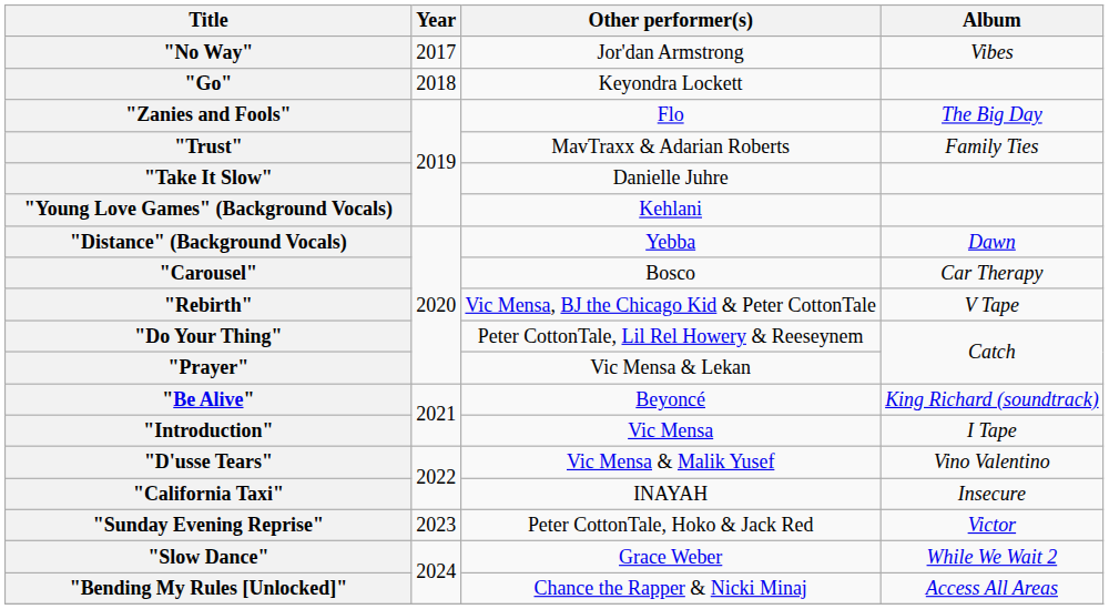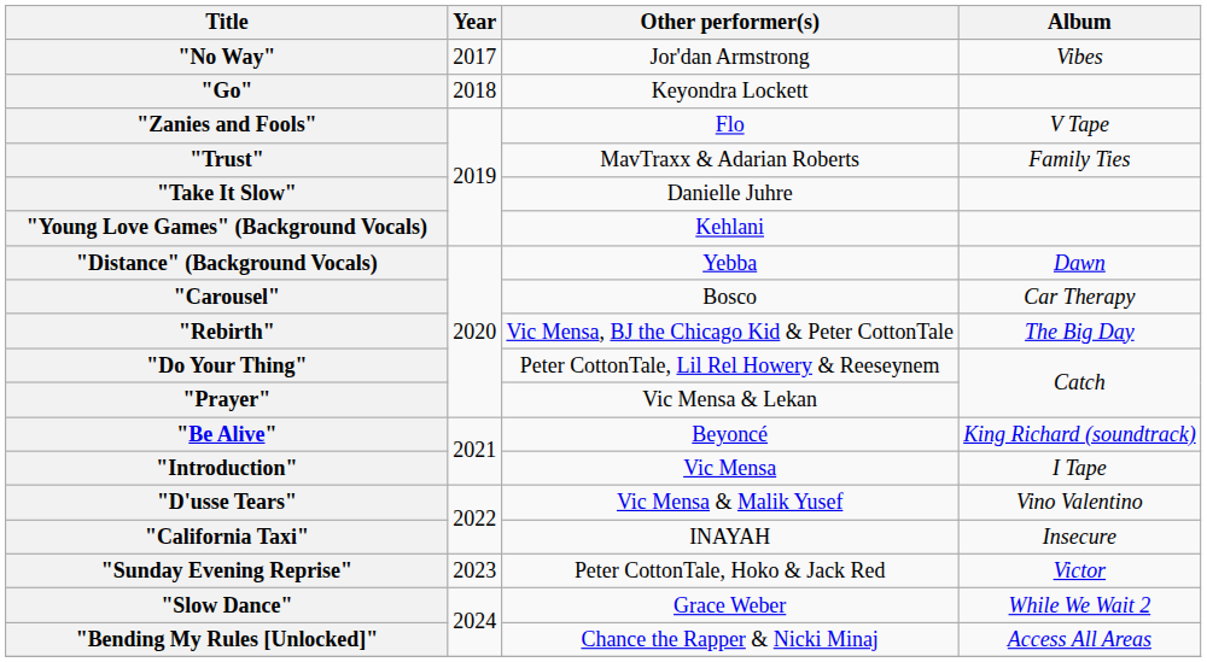"Zanies and Fools" | Album: The Big Day -> V Tape
"Rebirth" | Album: V Tape -> The Big Day
